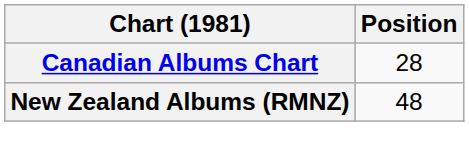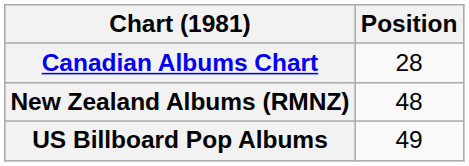+ row: US Billboard Pop Albums | 49
